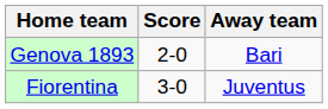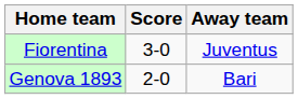rows swapped: Fiorentina <-> Genova 1893
